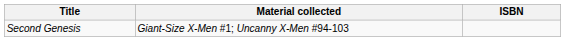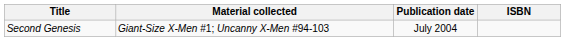+ column: Publication date | July 2004
